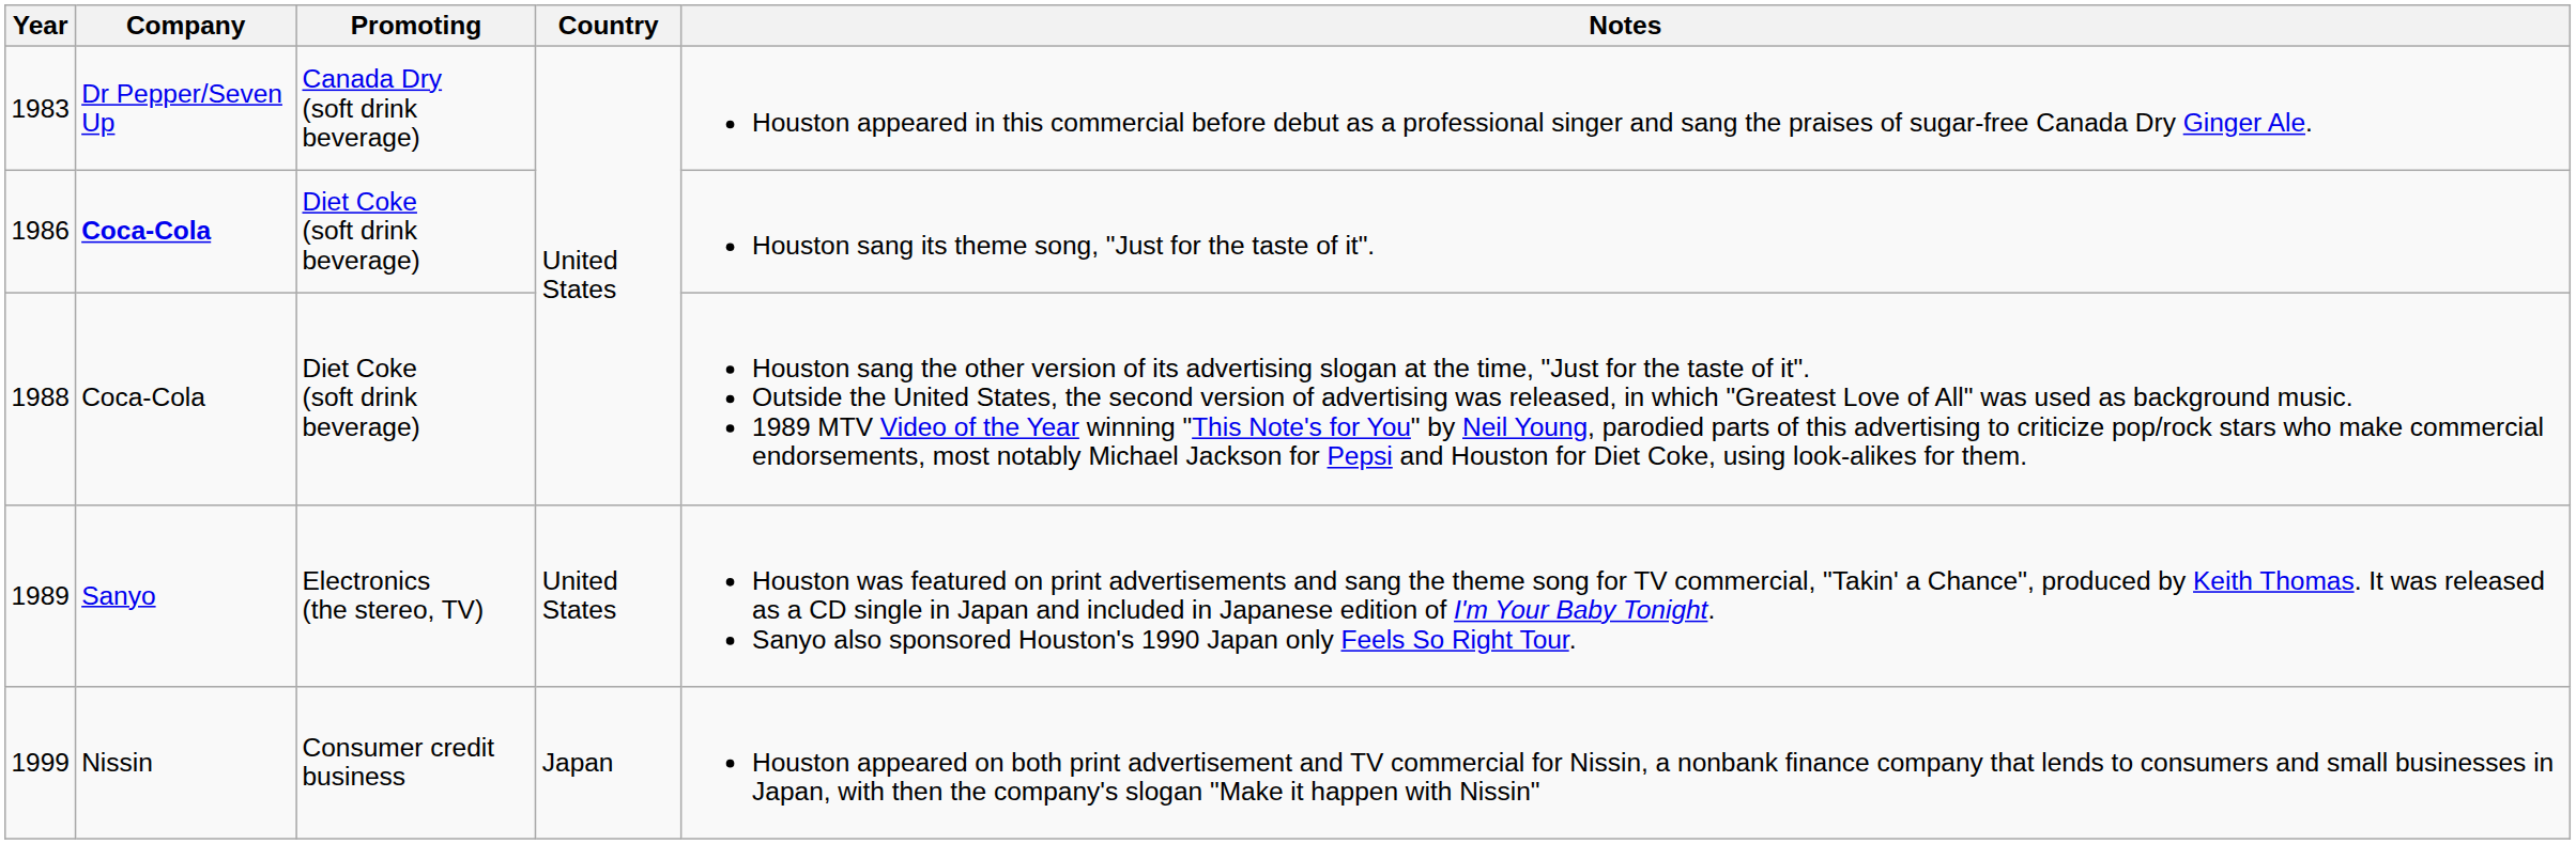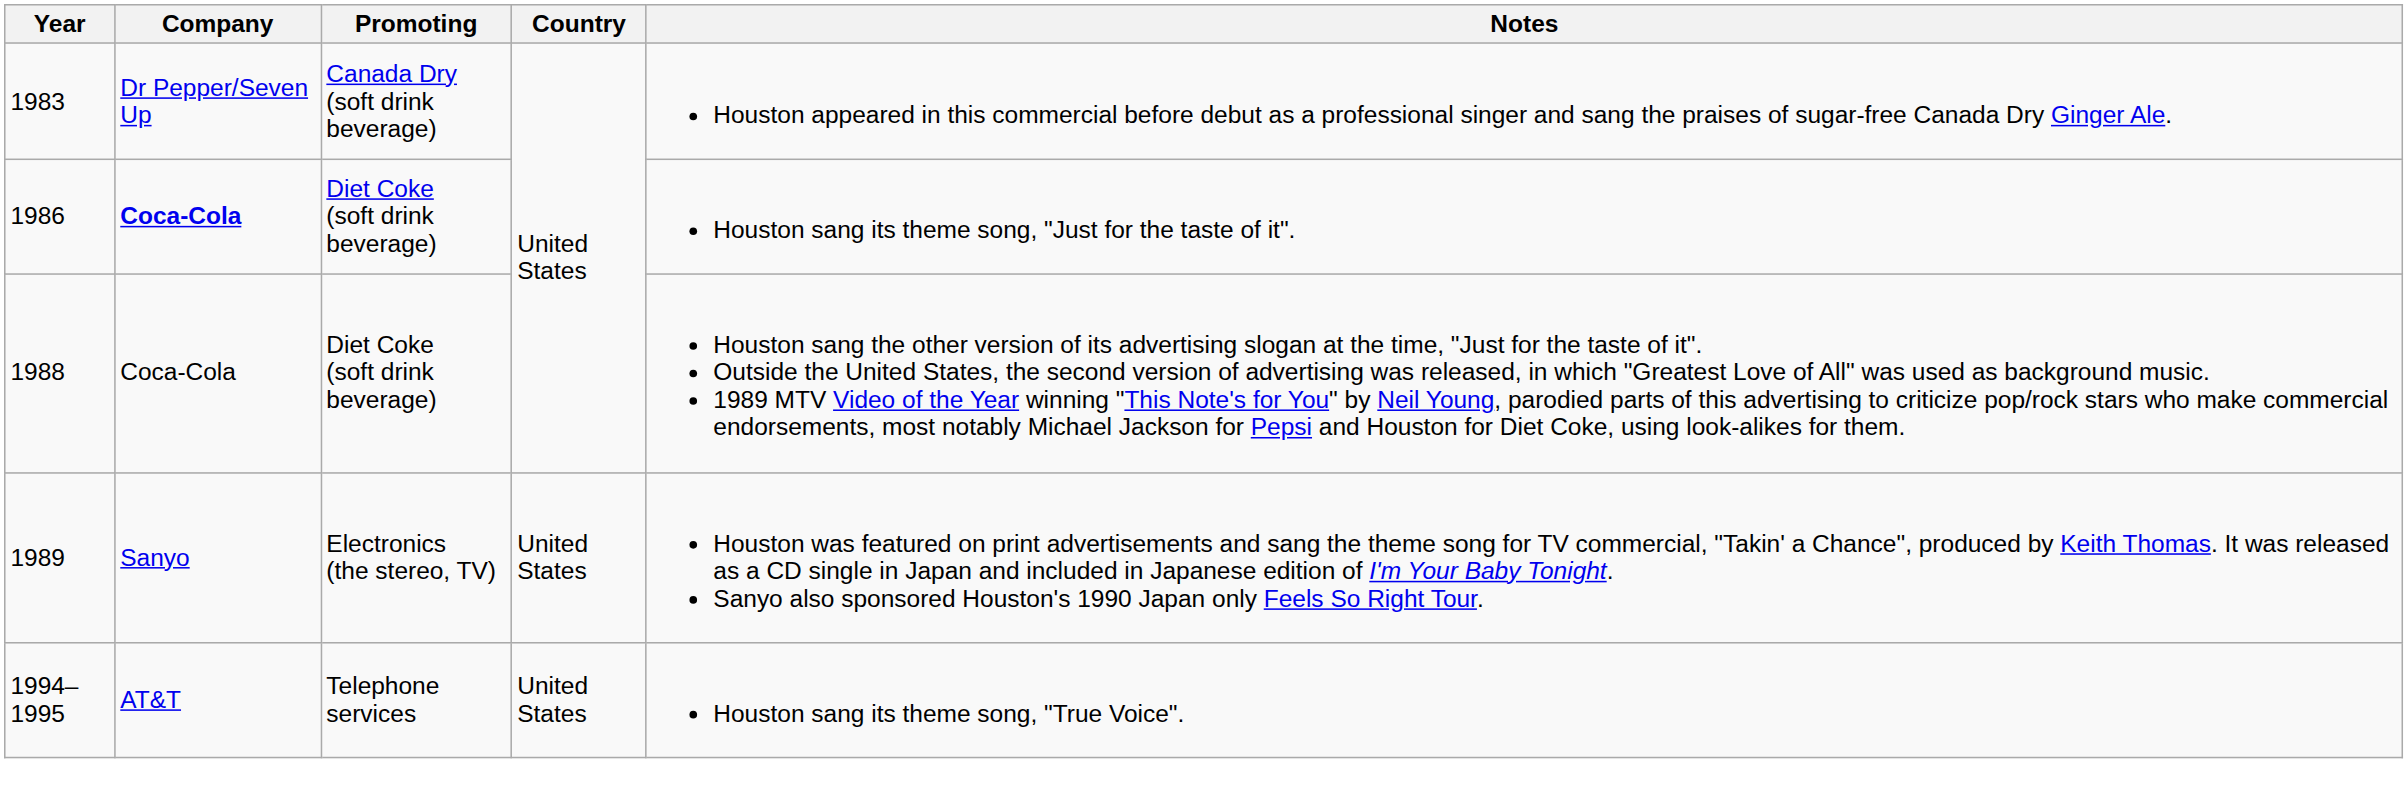+ row: 1994–1995 | AT&T | Telephone services | United States | Houston sang its theme song, "True Voice".
- row: 1999 | Nissin | Consumer credit business | Japan | Houston appeared on both print advertisement and TV commercial for Nissin, a nonbank finance company that lends to consumers and small businesses in Japan, with then the company's slogan "Make it happen with Nissin"
